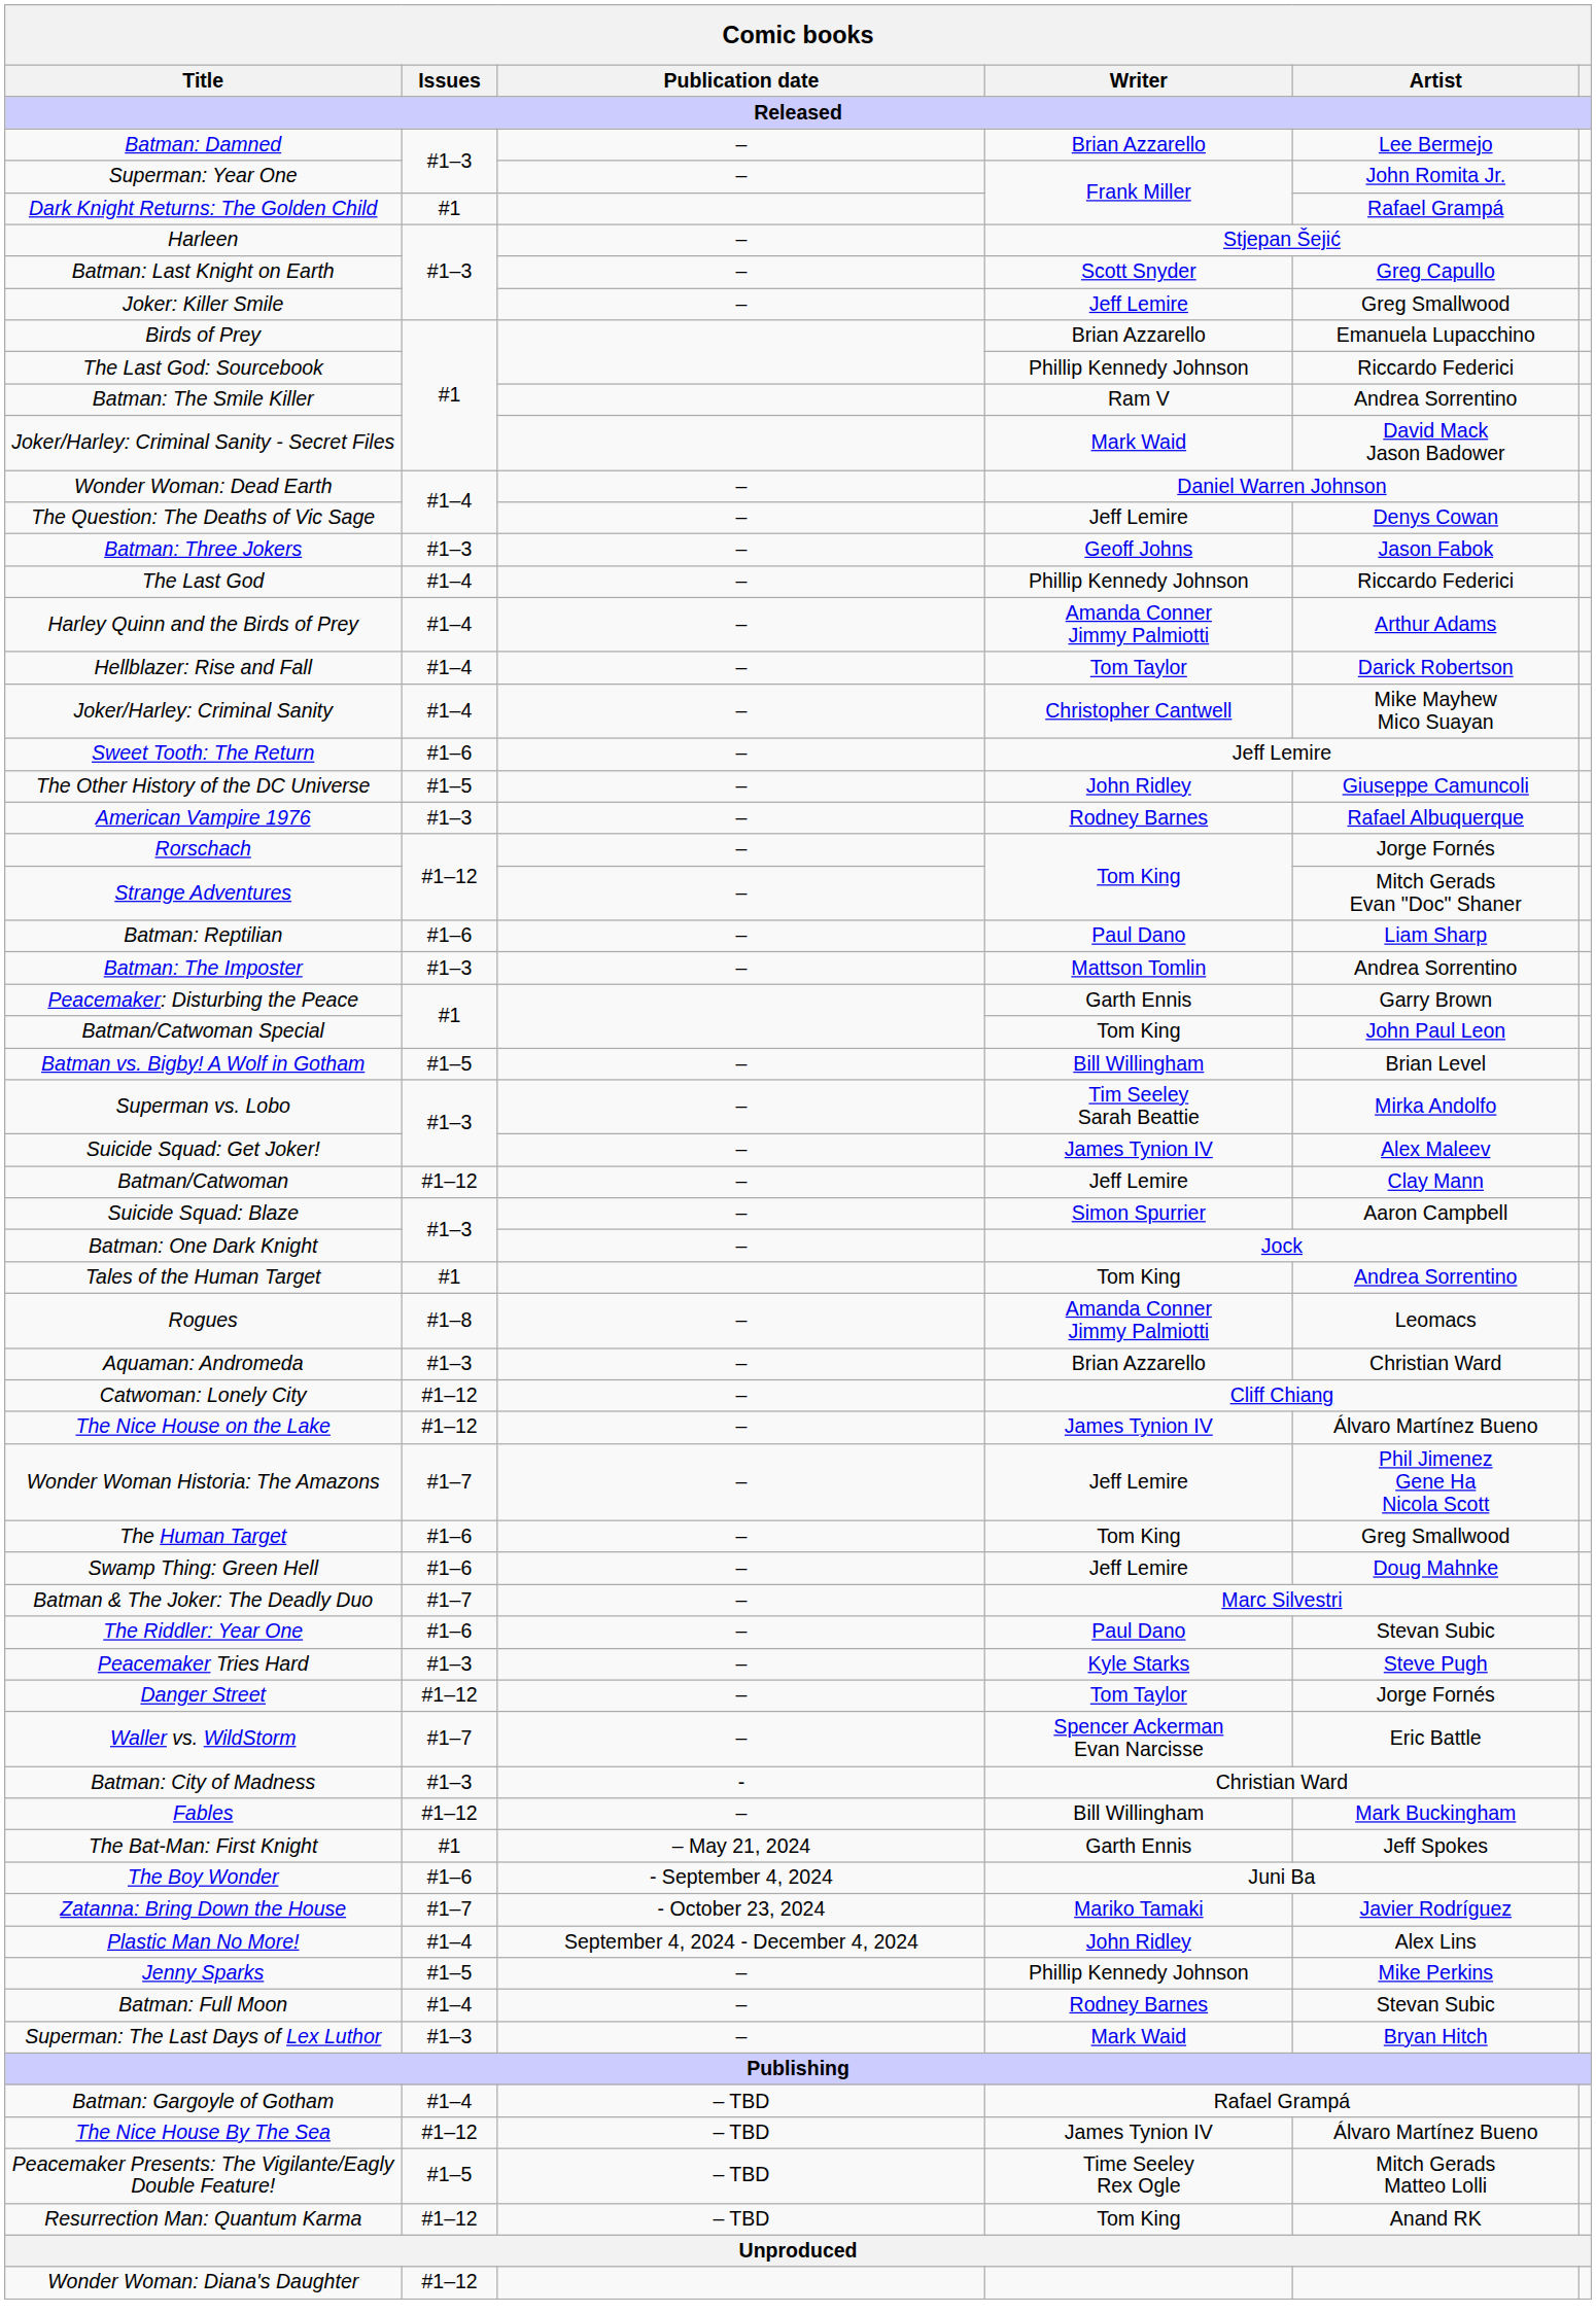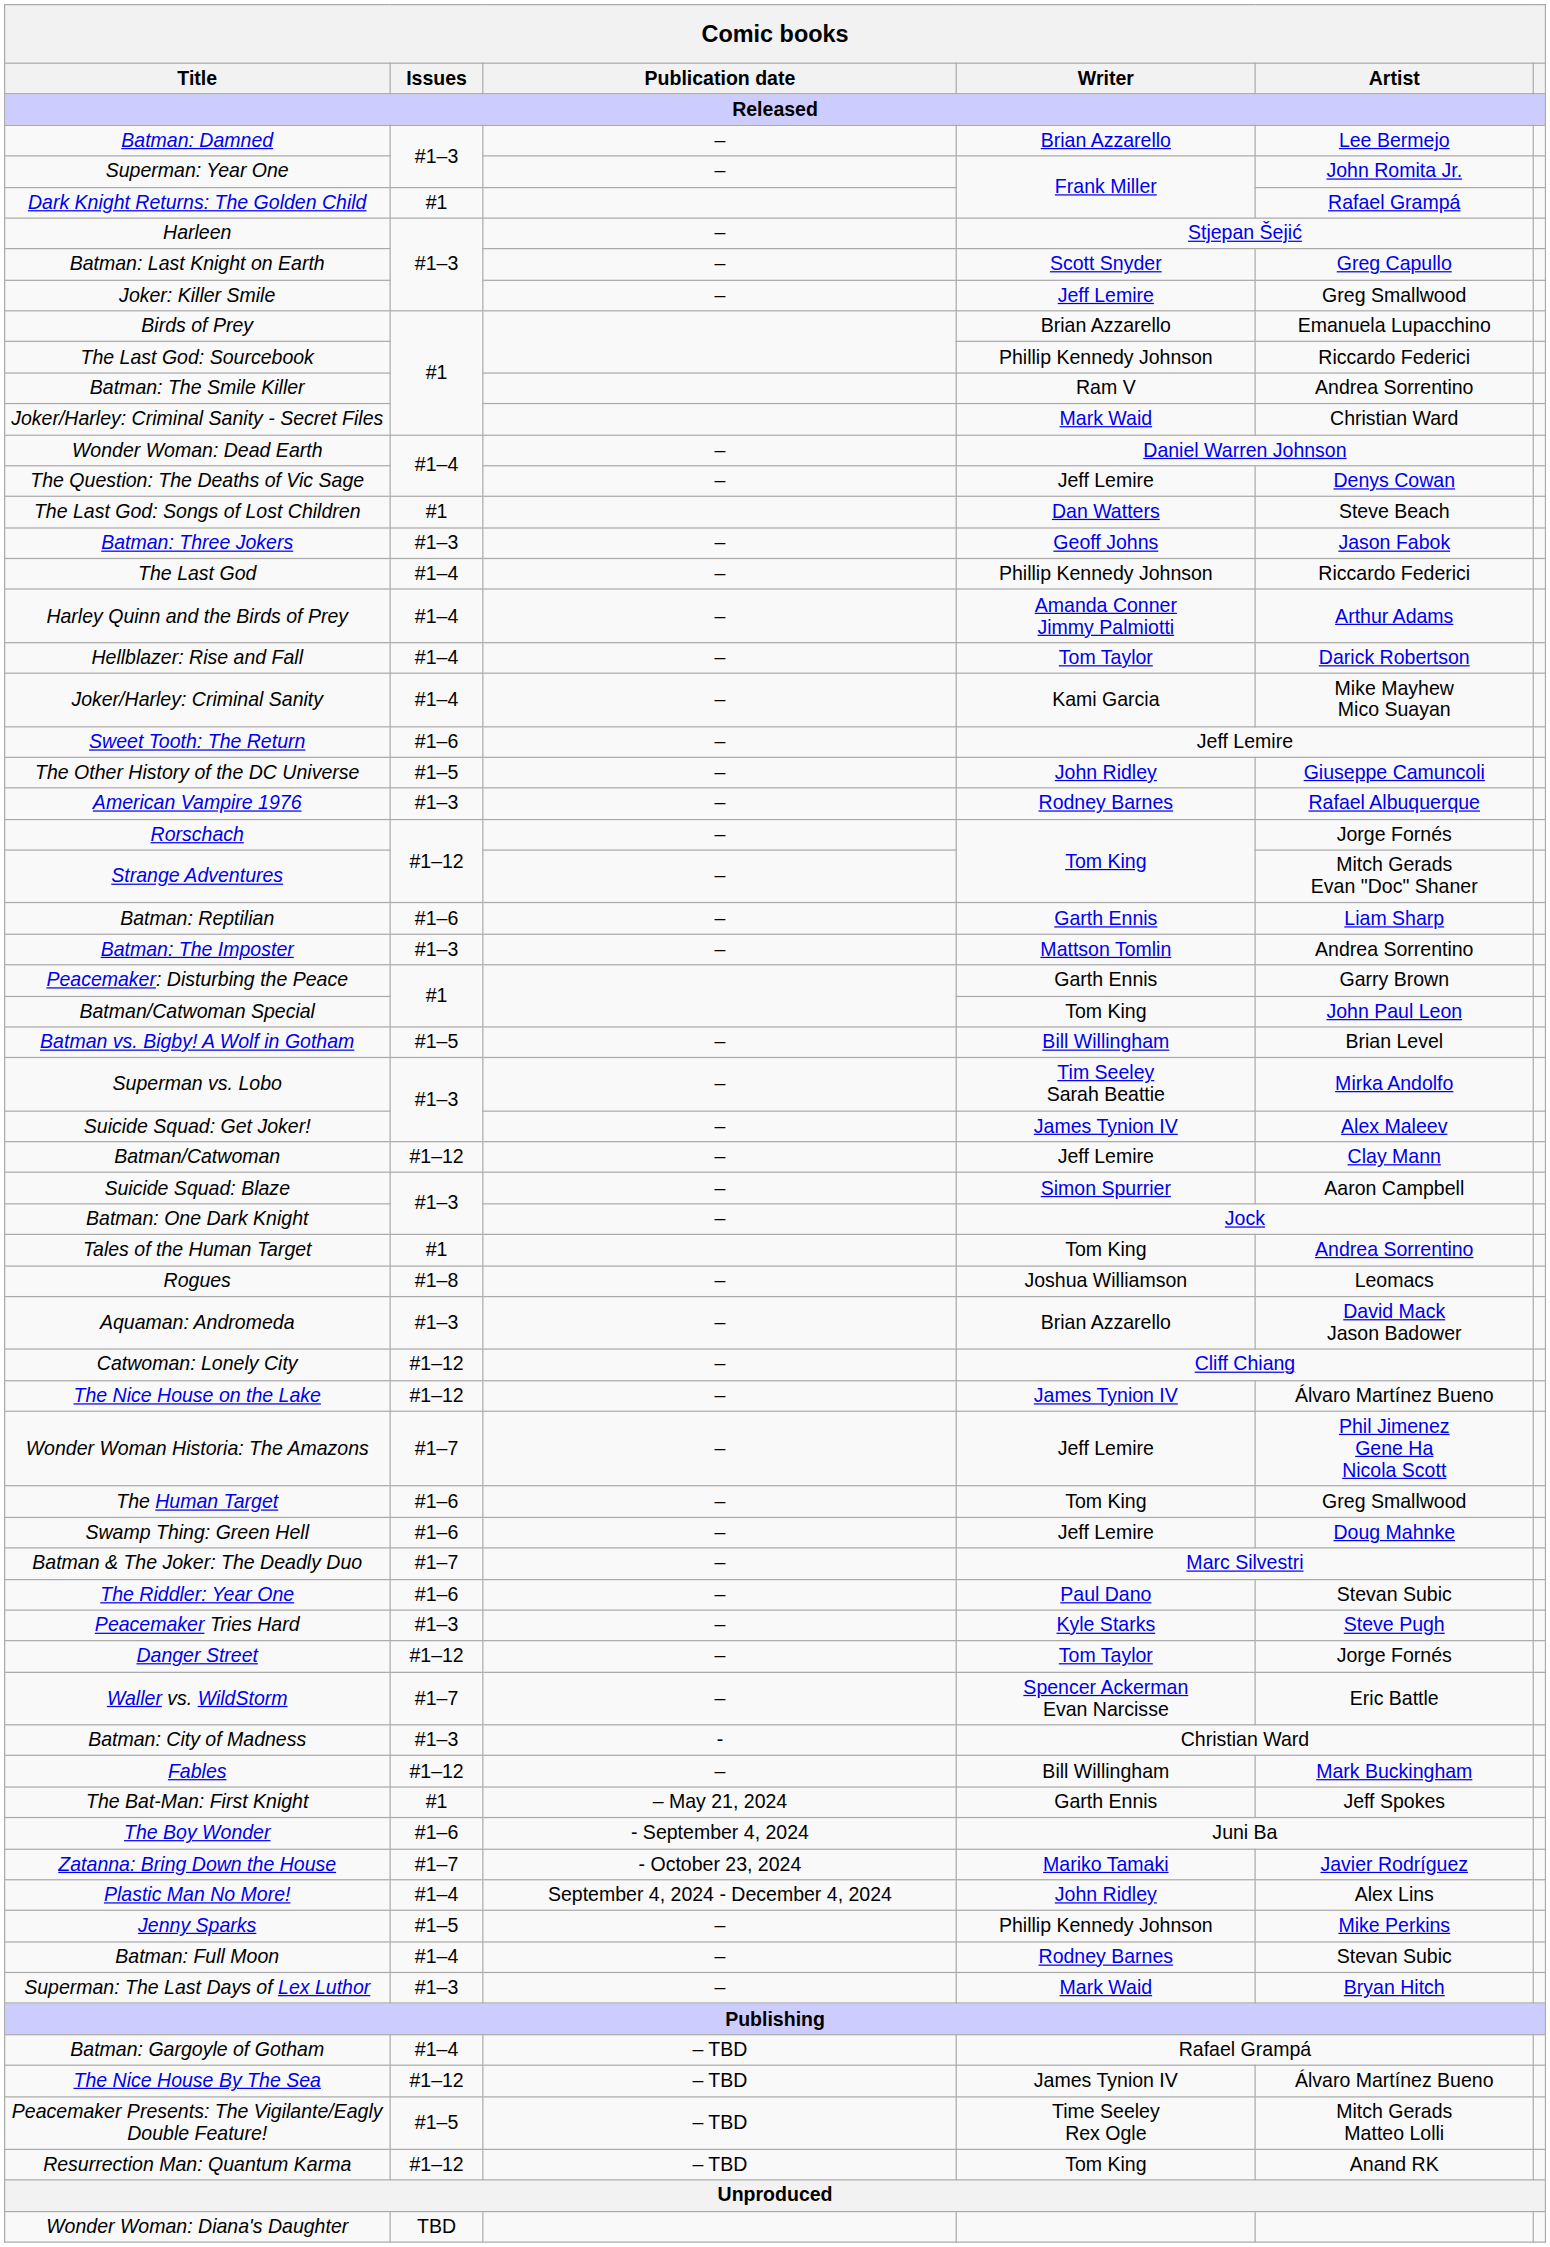Joker/Harley: Criminal Sanity - Secret Files | Artist: David Mack Jason Badower -> Christian Ward
+ row: The Last God: Songs of Lost Children | #1 | Dan Watters | Steve Beach
Joker/Harley: Criminal Sanity | Writer: Christopher Cantwell -> Kami Garcia
Batman: Reptilian | Writer: Paul Dano -> Garth Ennis
Rogues | Writer: Amanda Conner Jimmy Palmiotti -> Joshua Williamson
Aquaman: Andromeda | Artist: Christian Ward -> David Mack Jason Badower
Wonder Woman: Diana's Daughter | Issues: #1–12 -> TBD
